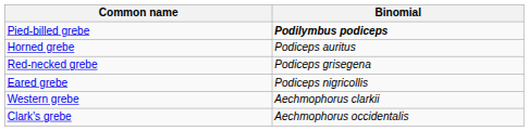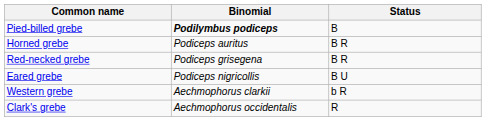+ column: Status | B | B R | B R | B U | b R | R
